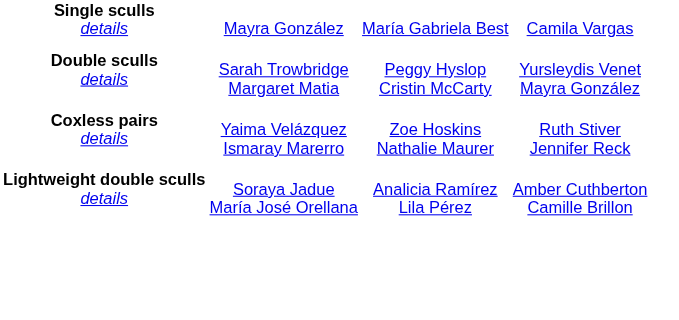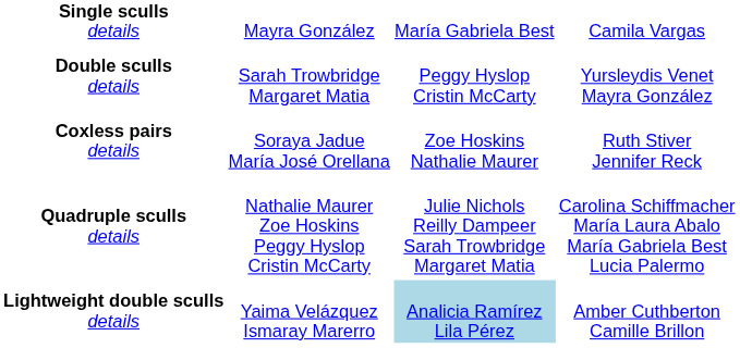Coxless pairs details | column 2: Yaima Velázquez Ismaray Marerro -> Soraya Jadue María José Orellana
+ row: Quadruple sculls details | Nathalie Maurer Zoe Hoskins Peggy Hyslop Cristin McCarty | Julie Nichols Reilly Dampeer Sarah Trowbridge Margaret Matia | Carolina Schiffmacher María Laura Abalo María Gabriela Best Lucia Palermo
Lightweight double sculls details | column 2: Soraya Jadue María José Orellana -> Yaima Velázquez Ismaray Marerro
Lightweight double sculls details | column 3: no background -> lightblue background
